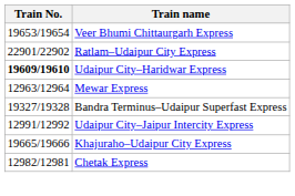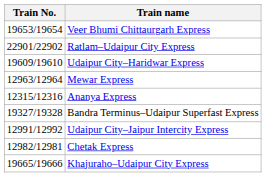Udaipur City–Haridwar Express | Train No.: bold -> normal
+ row: 12315/12316 | Ananya Express
rows swapped: Chetak Express <-> Khajuraho–Udaipur City Express
